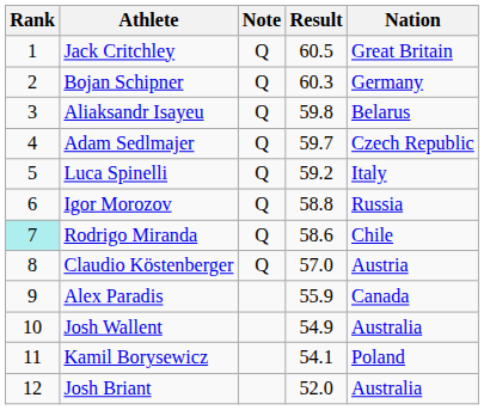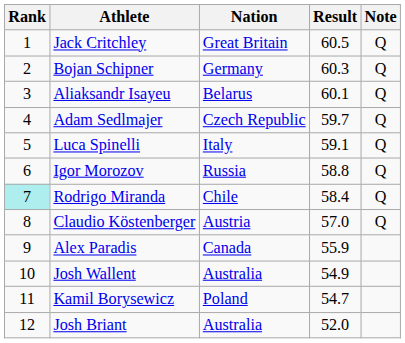columns swapped: Nation <-> Note
Aliaksandr Isayeu | Result: 59.8 -> 60.1
Luca Spinelli | Result: 59.2 -> 59.1
Rodrigo Miranda | Result: 58.6 -> 58.4
Kamil Borysewicz | Result: 54.1 -> 54.7
